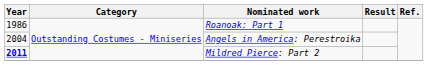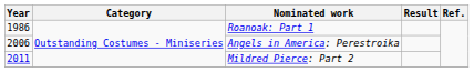Angels in America: Perestroika | Year: 2004 -> 2006
Mildred Pierce: Part 2 | Year: bold -> normal
